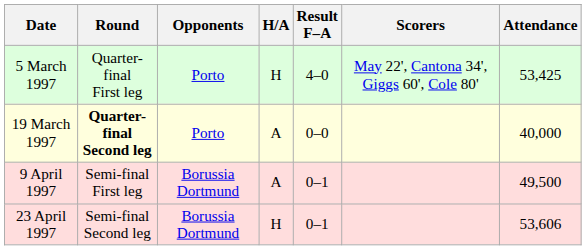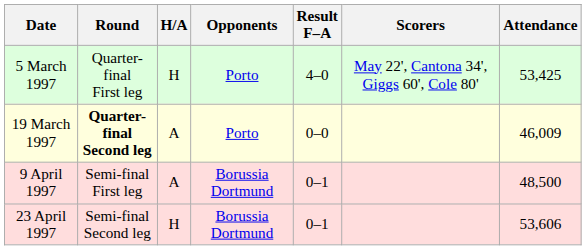columns swapped: Opponents <-> H/A
19 March 1997 | Attendance: 40,000 -> 46,009
9 April 1997 | Attendance: 49,500 -> 48,500
